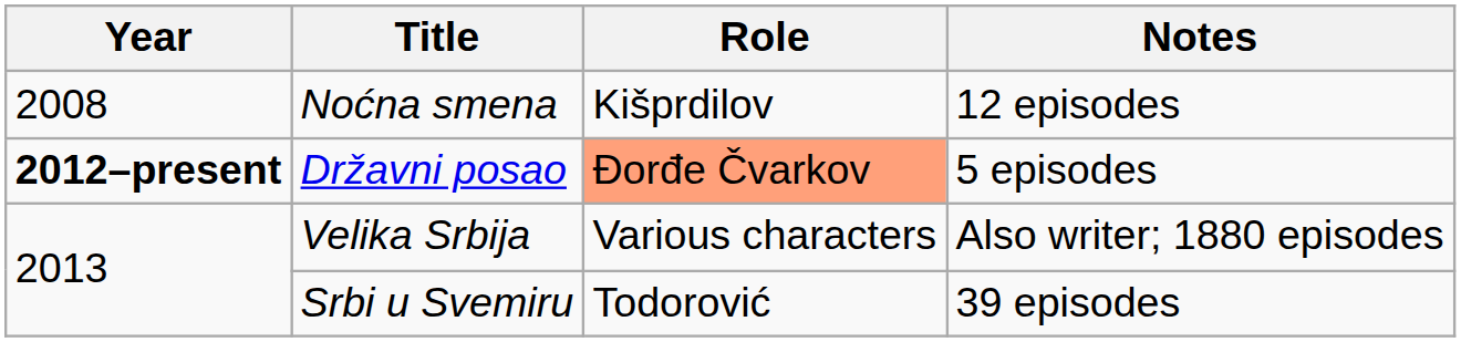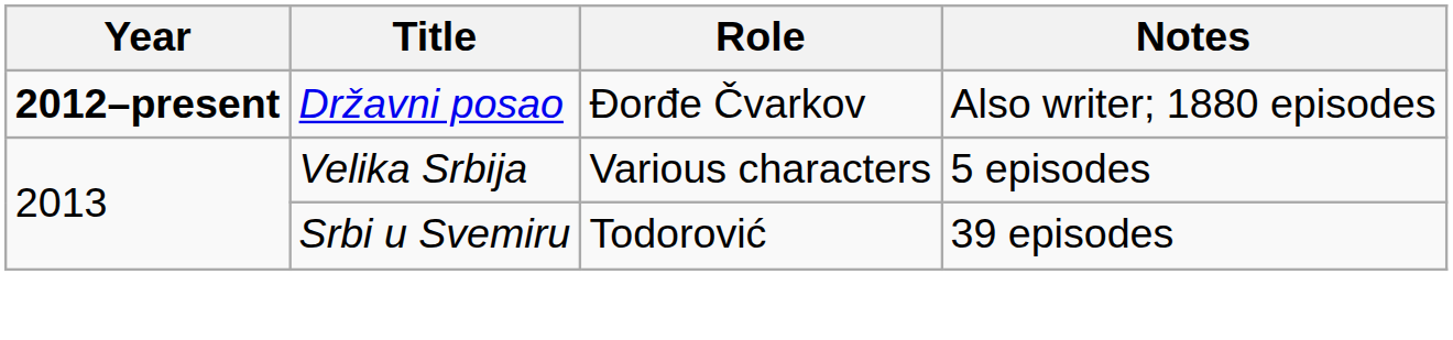- row: 2008 | Noćna smena | Kišprdilov | 12 episodes
Državni posao | Role: lightsalmon background -> no background
Državni posao | Notes: 5 episodes -> Also writer; 1880 episodes
Velika Srbija | Notes: Also writer; 1880 episodes -> 5 episodes
